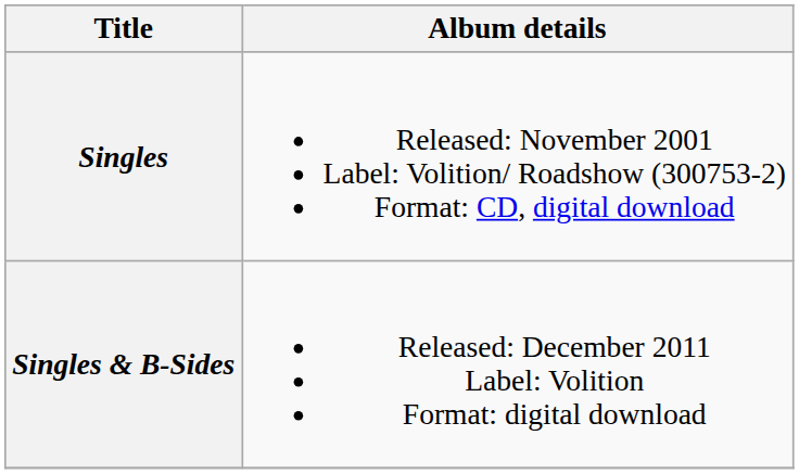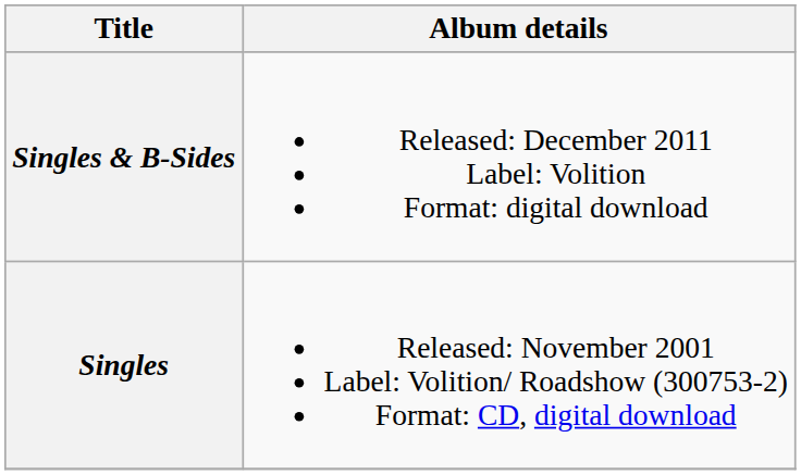rows swapped: Singles <-> Singles & B-Sides
